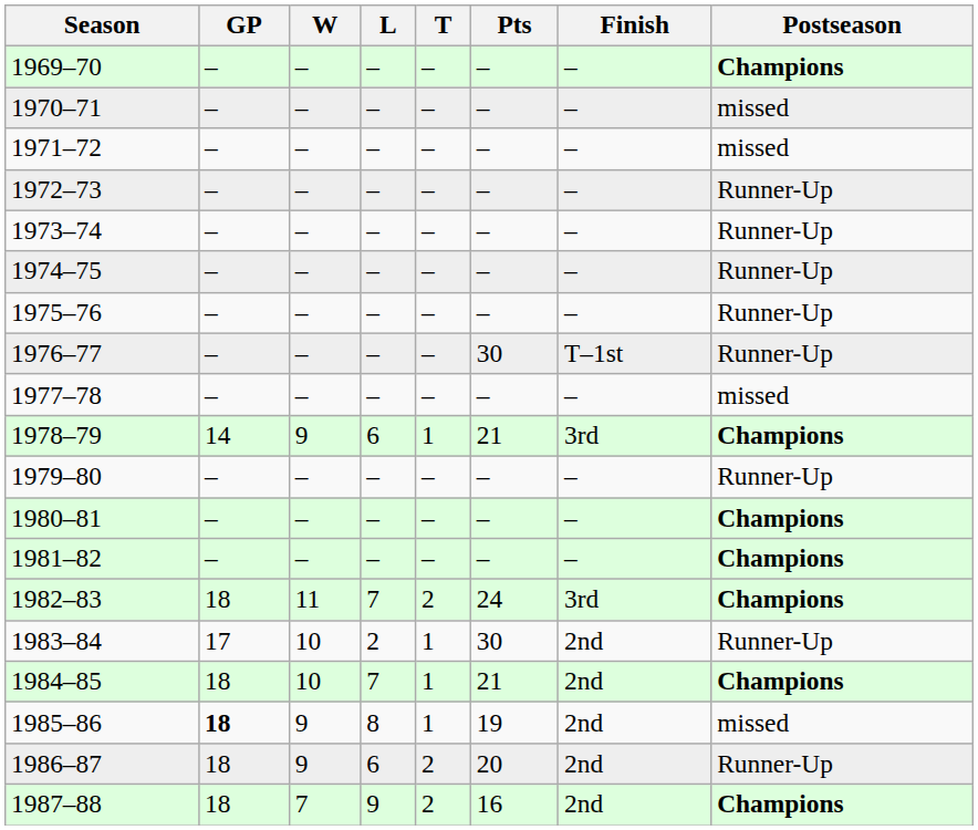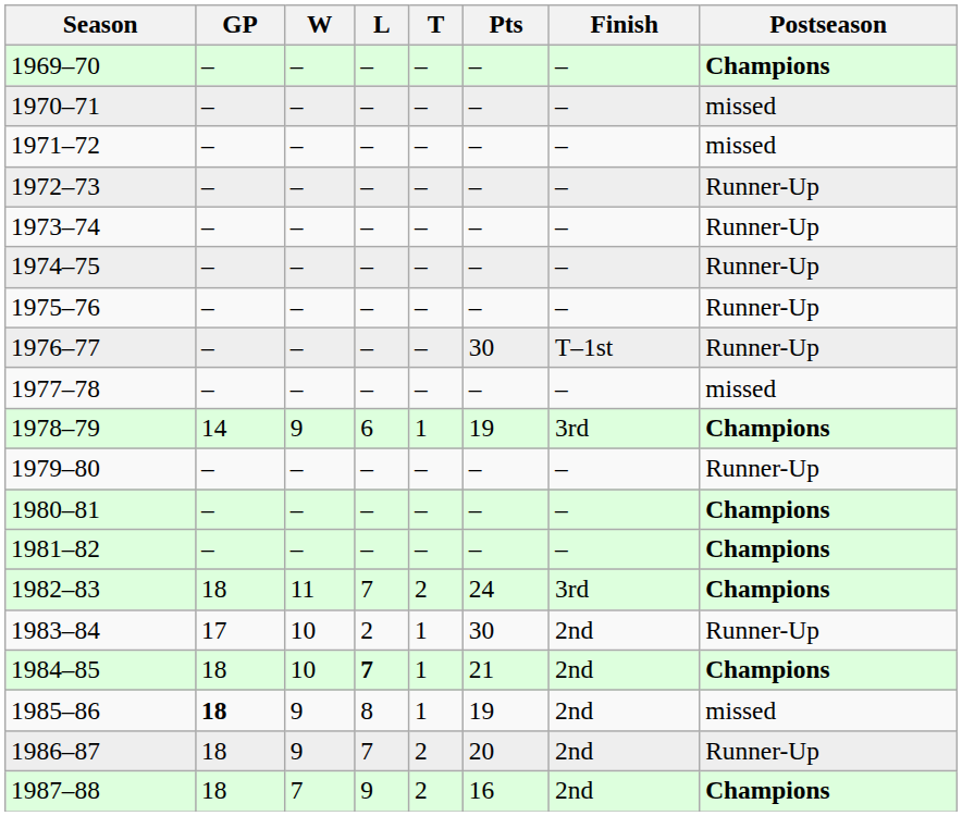1978–79 | Pts: 21 -> 19
1984–85 | L: normal -> bold
1986–87 | L: 6 -> 7
